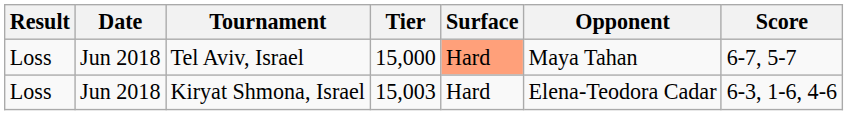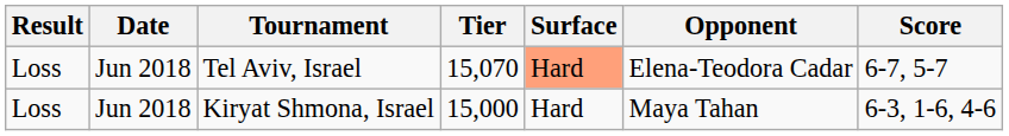Tel Aviv, Israel | Tier: 15,000 -> 15,070
Tel Aviv, Israel | Opponent: Maya Tahan -> Elena-Teodora Cadar
Kiryat Shmona, Israel | Tier: 15,003 -> 15,000
Kiryat Shmona, Israel | Opponent: Elena-Teodora Cadar -> Maya Tahan
